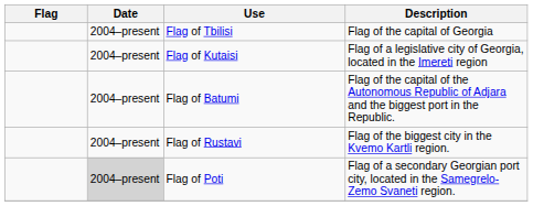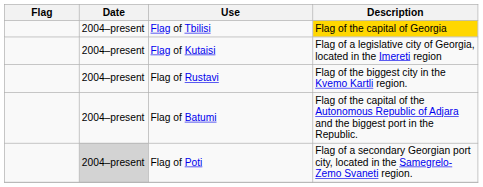Flag of Tbilisi | Description: no background -> gold background
rows swapped: Flag of Batumi <-> Flag of Rustavi
